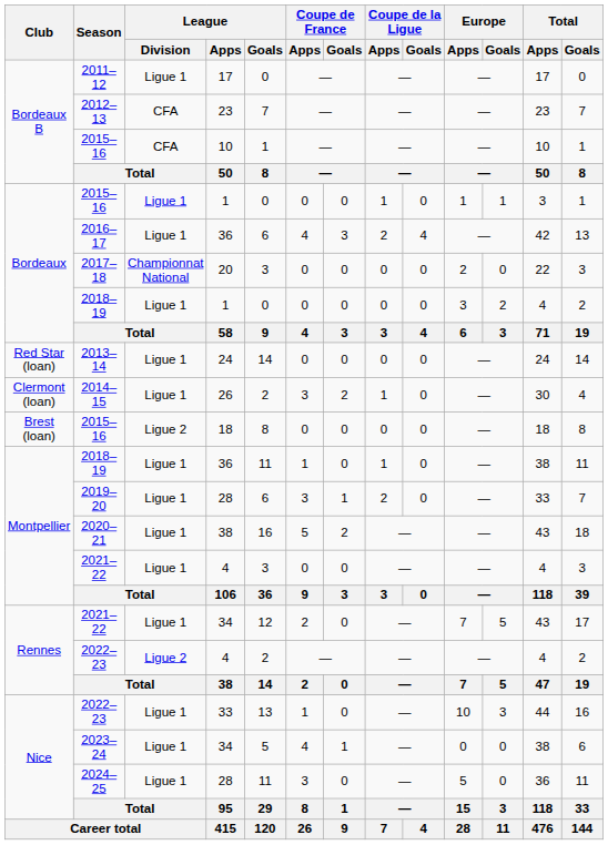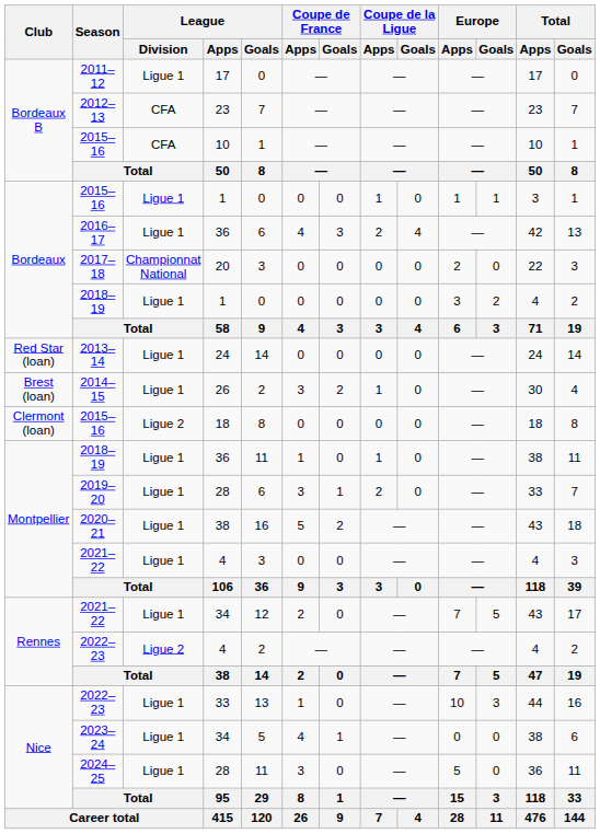2014–15 | Club: Clermont (loan) -> Brest (loan)
2015–16 / 18 | Club: Brest (loan) -> Clermont (loan)
